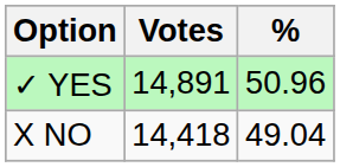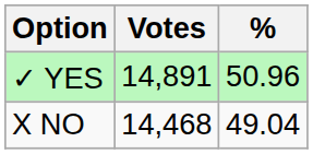X NO | Votes: 14,418 -> 14,468
